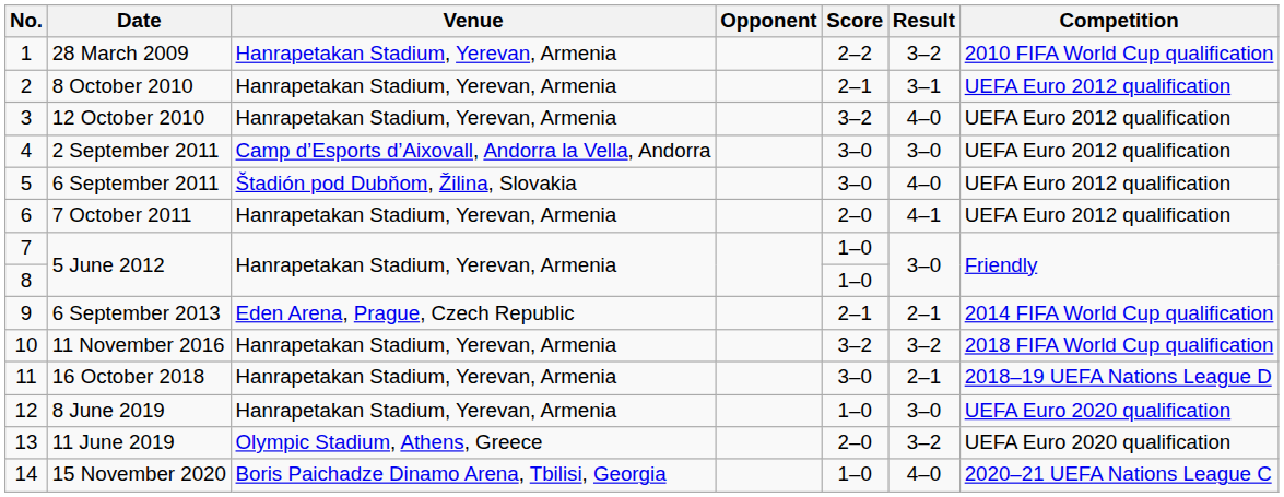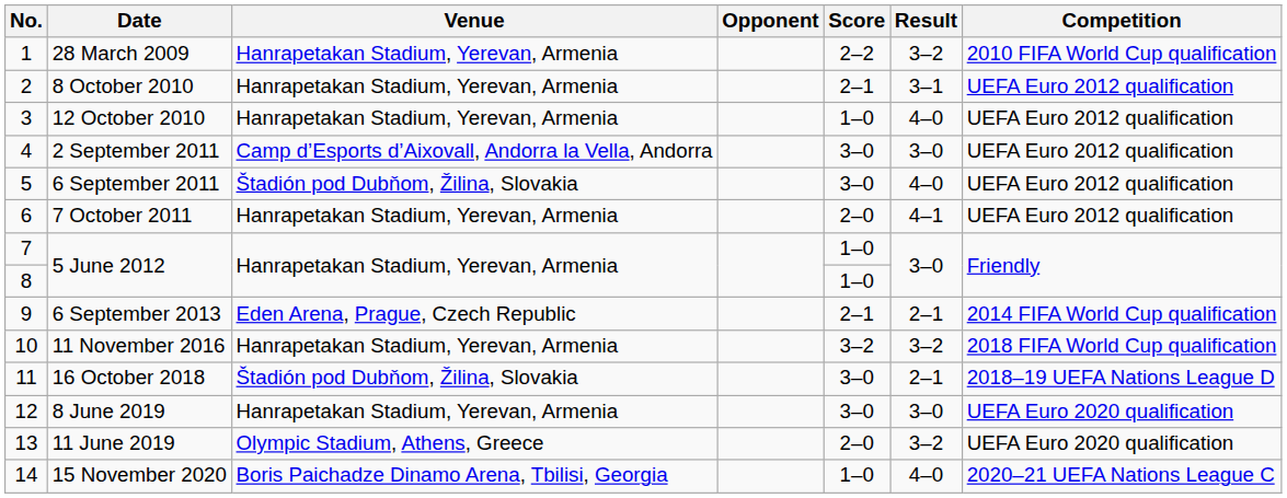12 October 2010 | Score: 3–2 -> 1–0
16 October 2018 | Venue: Hanrapetakan Stadium, Yerevan, Armenia -> Štadión pod Dubňom, Žilina, Slovakia
8 June 2019 | Score: 1–0 -> 3–0
